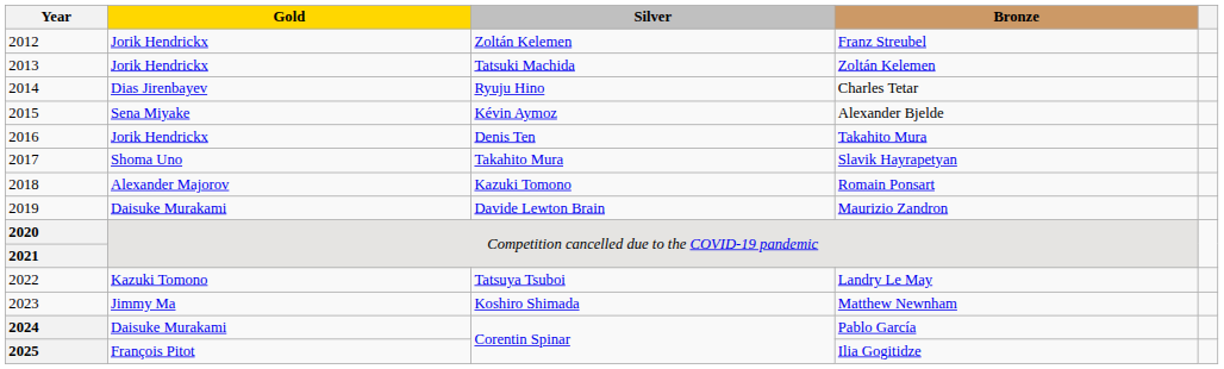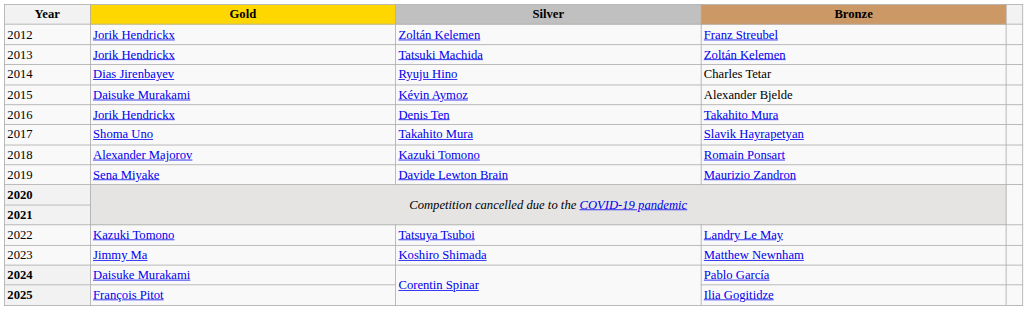Alexander Bjelde | Gold: Sena Miyake -> Daisuke Murakami
Maurizio Zandron | Gold: Daisuke Murakami -> Sena Miyake
